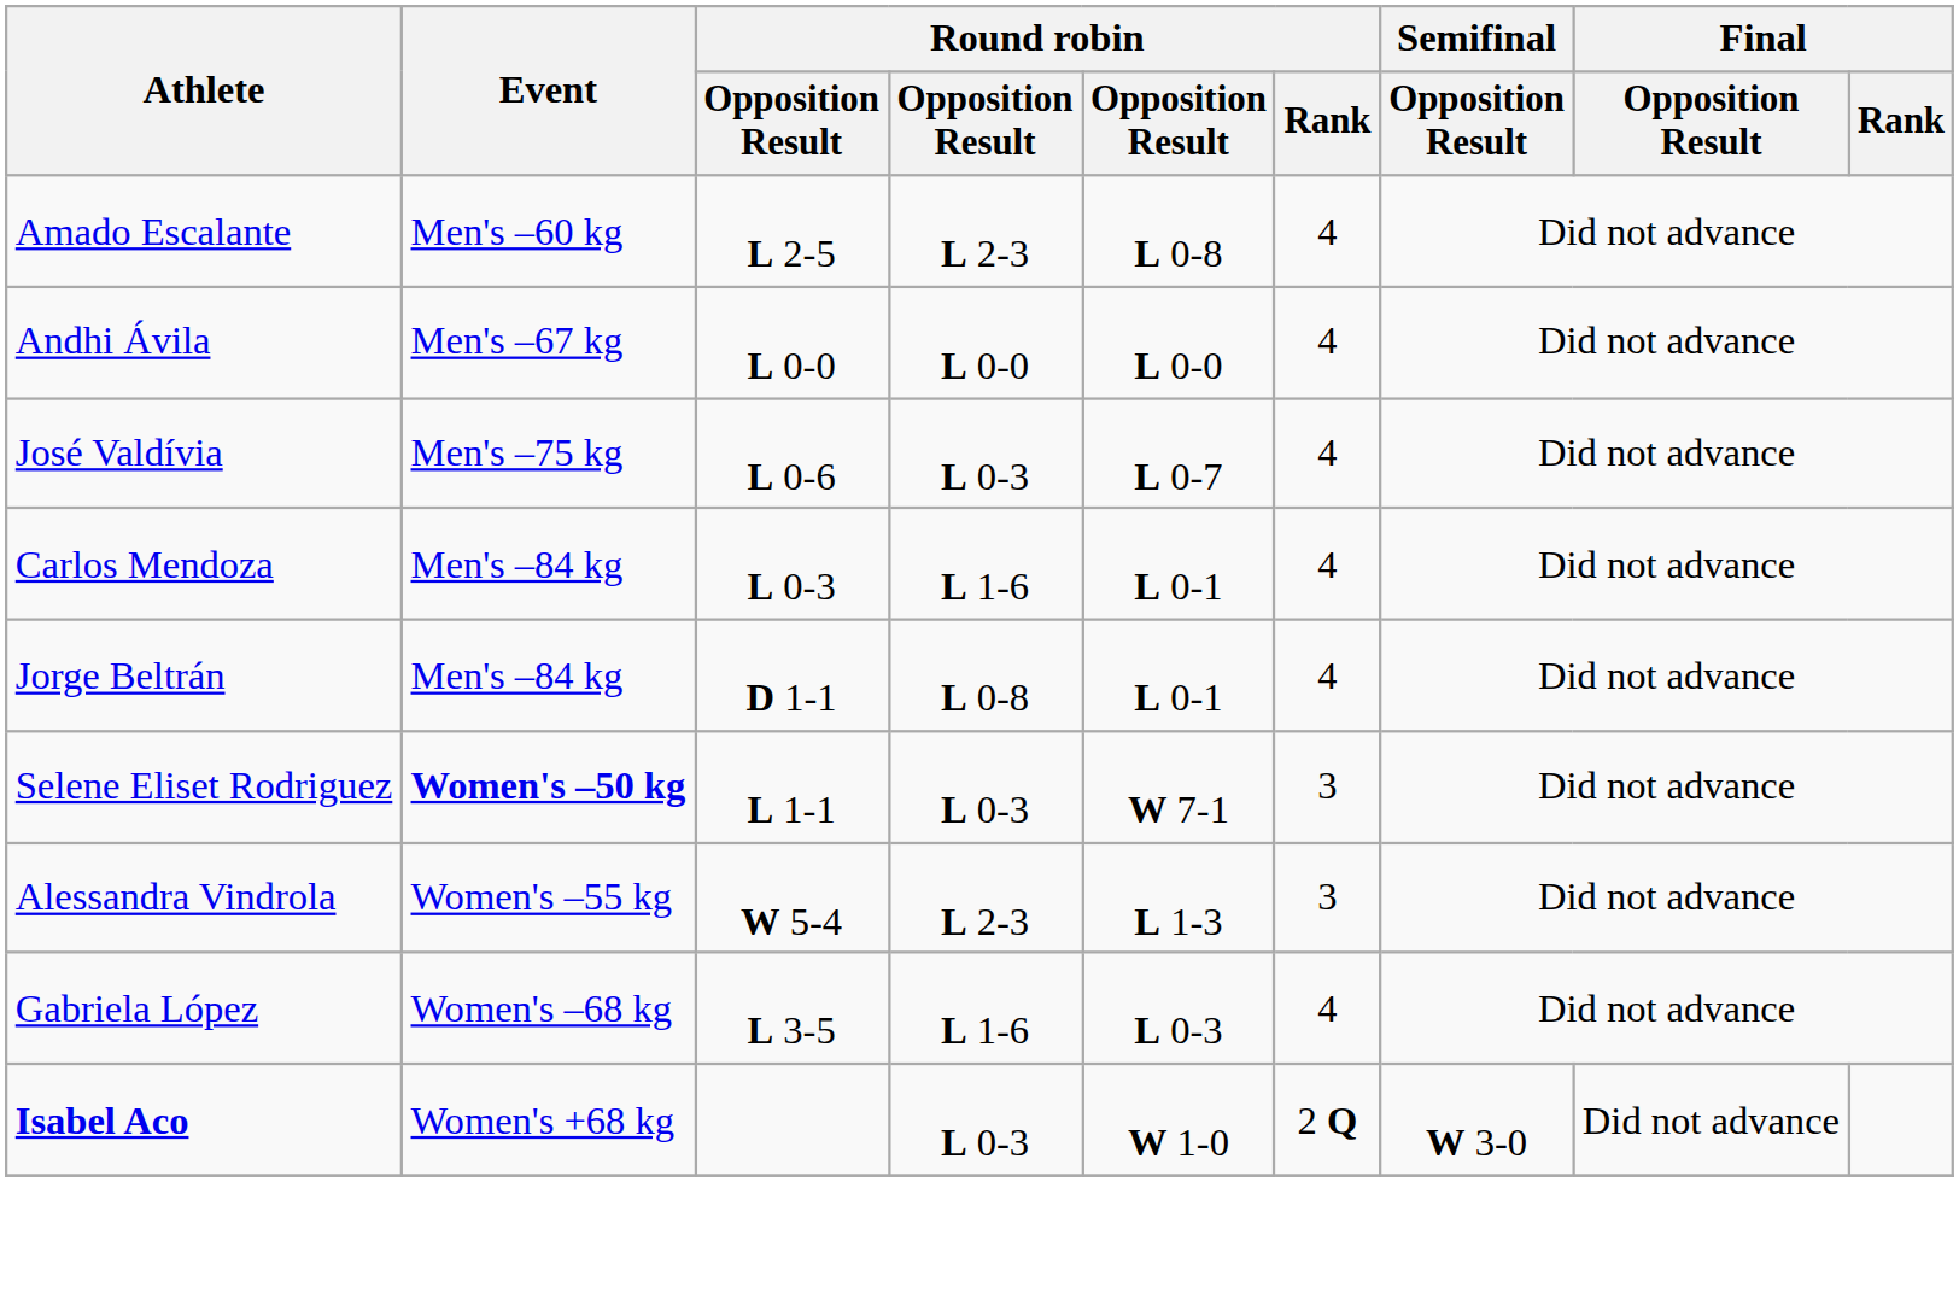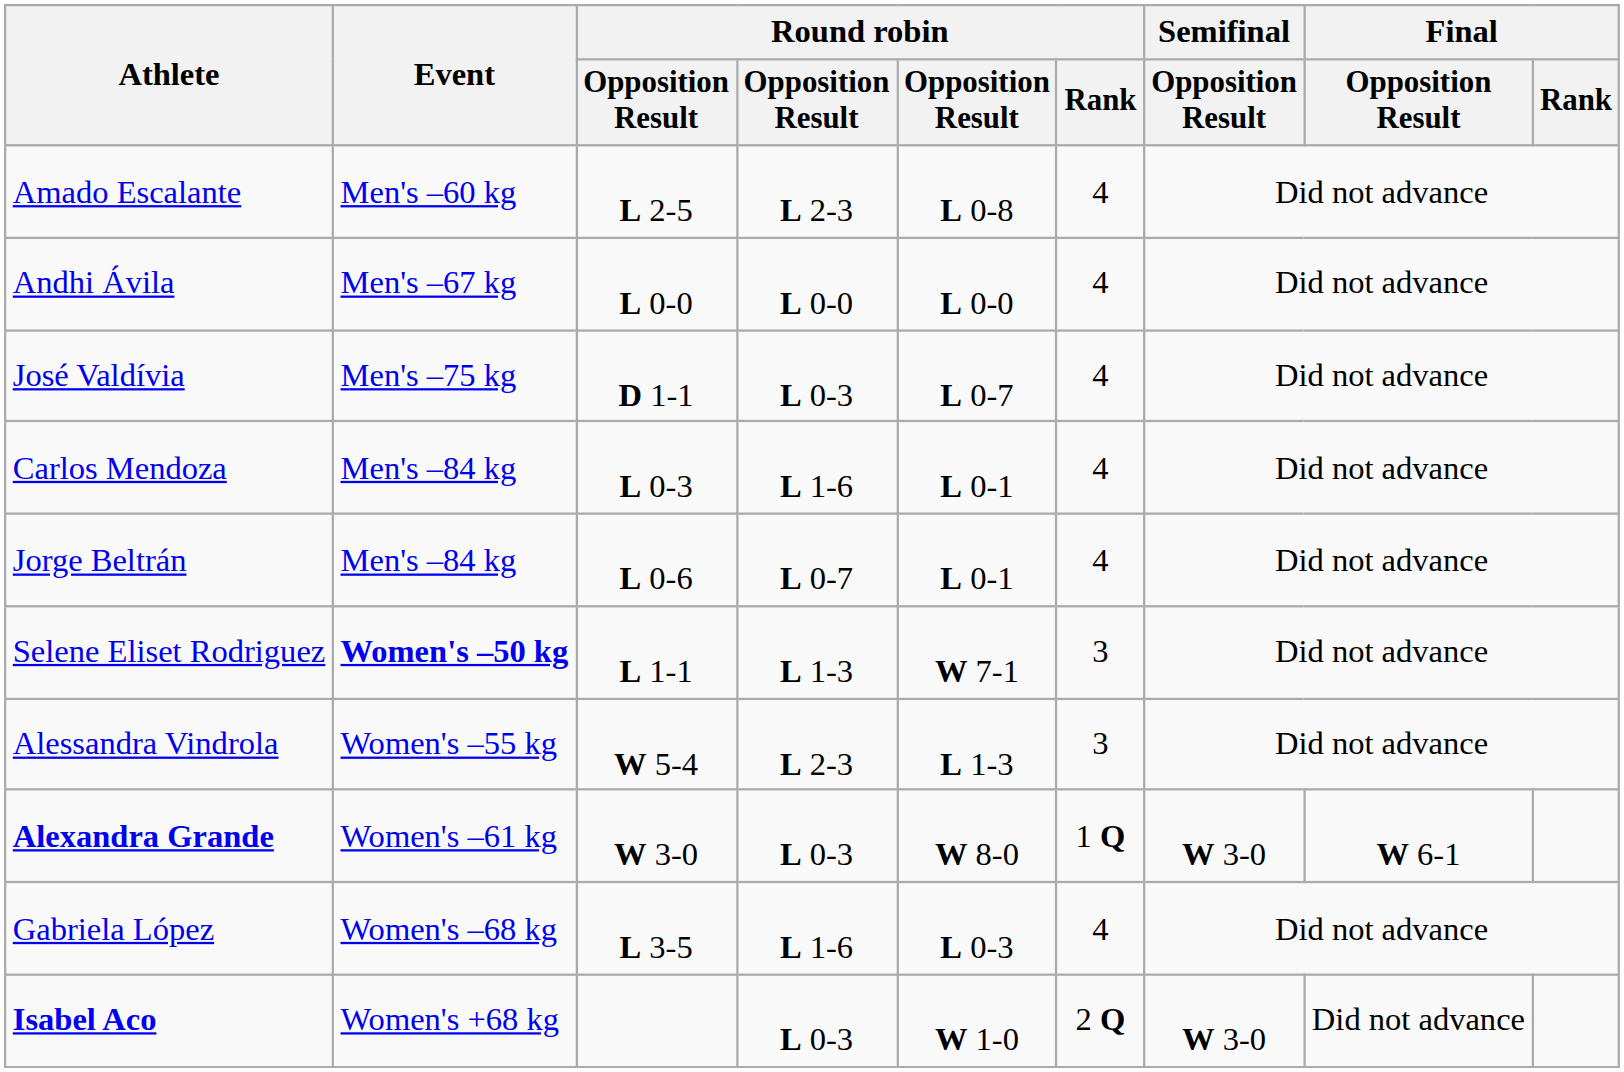José Valdívia | column 3: L 0-6 -> D 1-1
Jorge Beltrán | column 3: D 1-1 -> L 0-6
Jorge Beltrán | column 4: L 0-8 -> L 0-7
Selene Eliset Rodriguez | column 4: L 0-3 -> L 1-3
+ row: Alexandra Grande | Women's –61 kg | W 3-0 | L 0-3 | W 8-0 | 1 Q | W 3-0 | W 6-1
